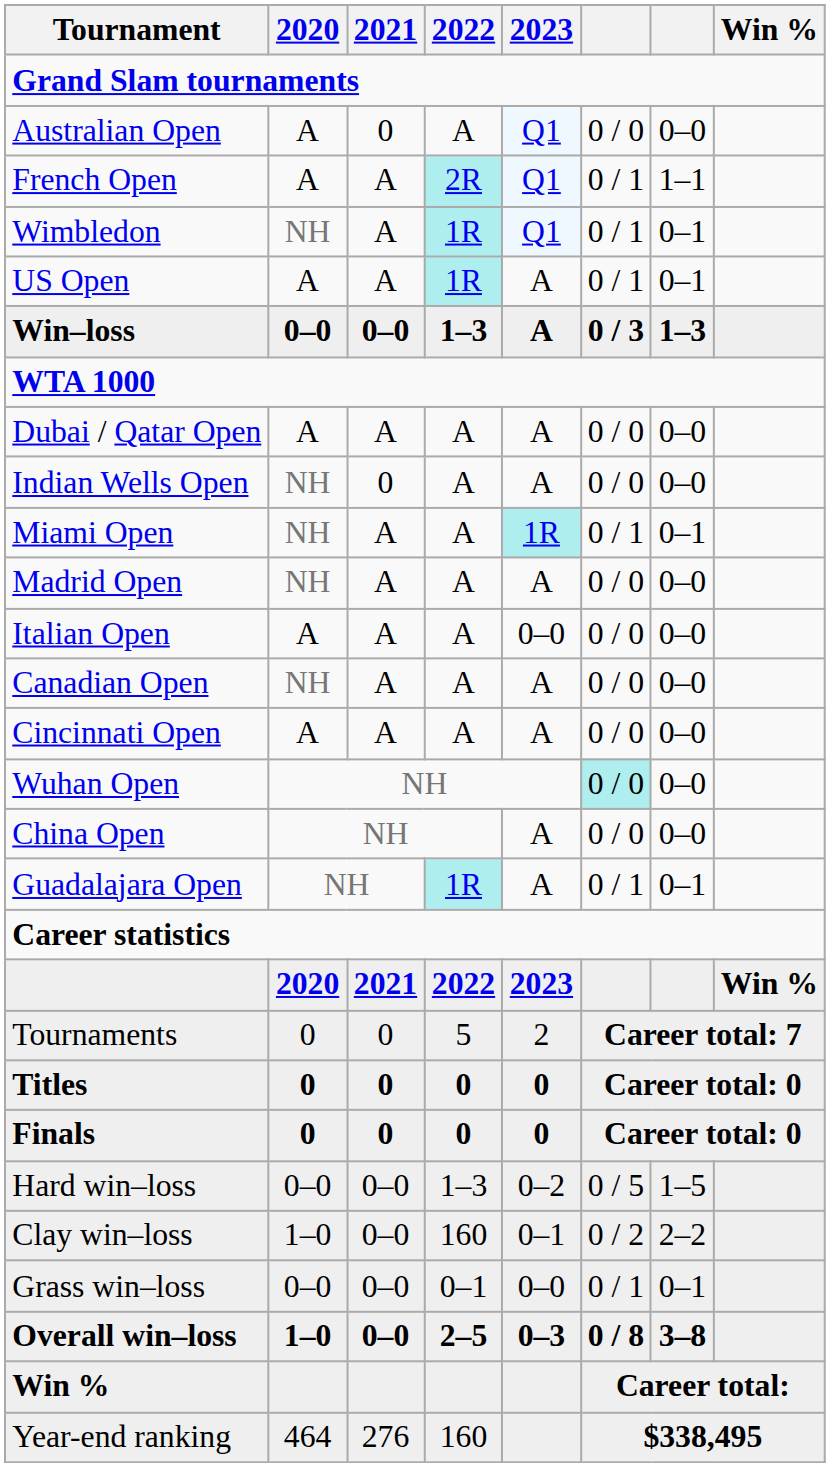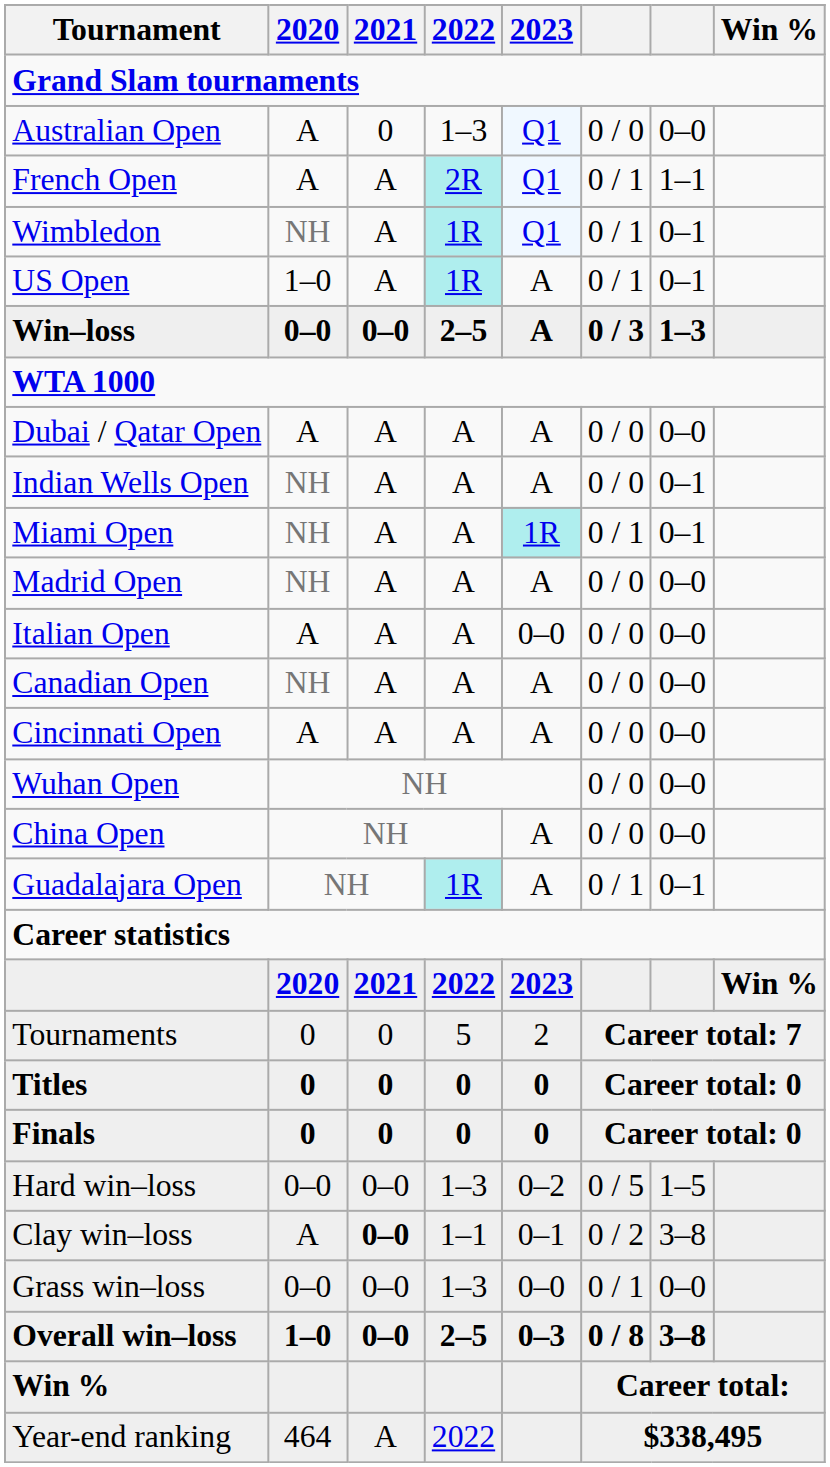Australian Open | 2022: A -> 1–3
US Open | 2020: A -> 1–0
Win–loss | 2022: 1–3 -> 2–5
Indian Wells Open | 2021: 0 -> A
Indian Wells Open | column 7: 0–0 -> 0–1
Wuhan Open | column 6: paleturquoise background -> no background
Clay win–loss | 2020: 1–0 -> A
Clay win–loss | 2021: normal -> bold
Clay win–loss | 2022: 160 -> 1–1
Clay win–loss | column 7: 2–2 -> 3–8
Grass win–loss | 2022: 0–1 -> 1–3
Grass win–loss | column 7: 0–1 -> 0–0
Year-end ranking | 2021: 276 -> A
Year-end ranking | 2022: 160 -> 2022
